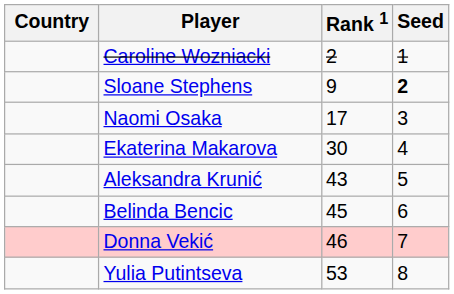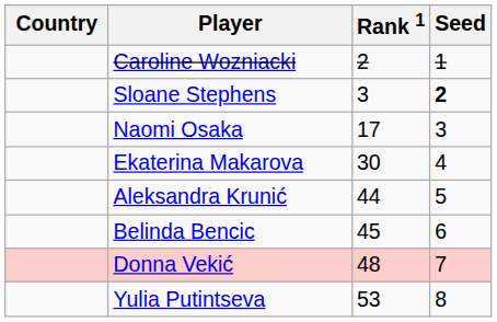Sloane Stephens | Rank 1: 9 -> 3
Aleksandra Krunić | Rank 1: 43 -> 44
Donna Vekić | Rank 1: 46 -> 48
